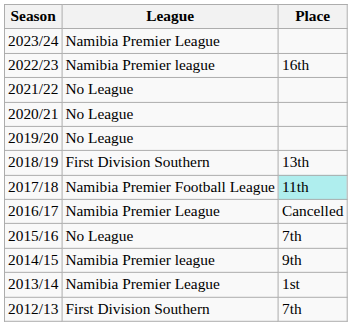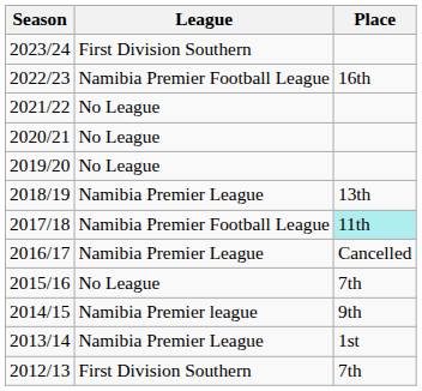2023/24 | League: Namibia Premier League -> First Division Southern
2022/23 | League: Namibia Premier league -> Namibia Premier Football League
2018/19 | League: First Division Southern -> Namibia Premier League
